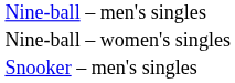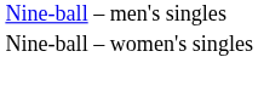- row: Snooker – men's singles
